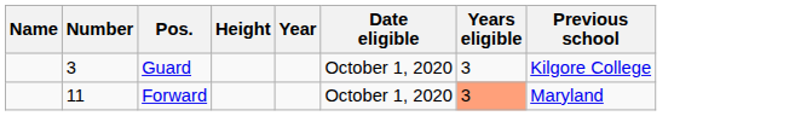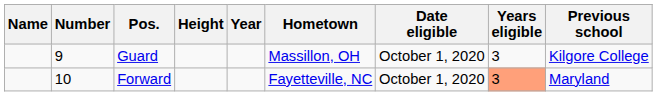+ column: Hometown | Massillon, OH | Fayetteville, NC
Guard | Number: 3 -> 9
Forward | Number: 11 -> 10
